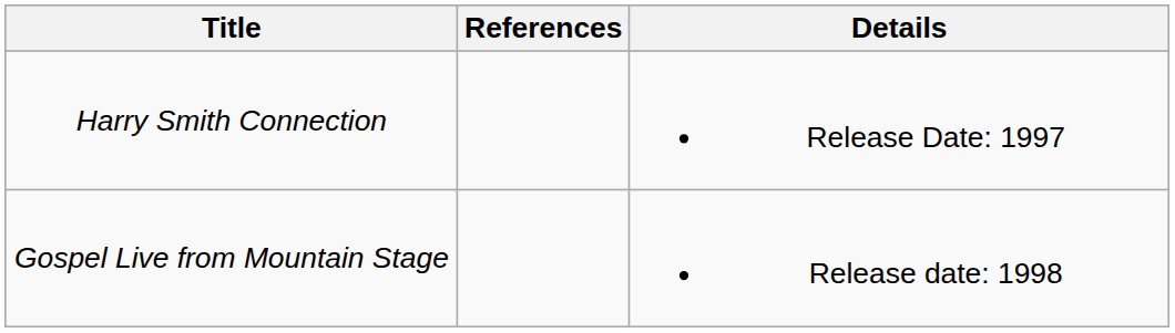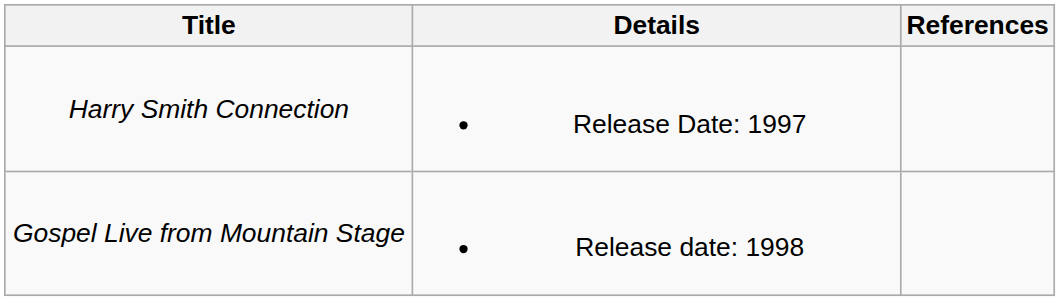columns swapped: Details <-> References
